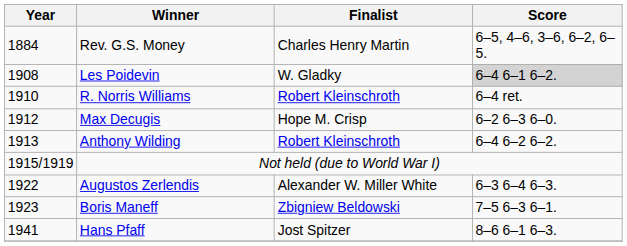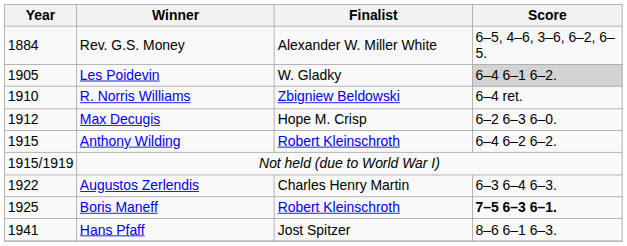Rev. G.S. Money | Finalist: Charles Henry Martin -> Alexander W. Miller White
Les Poidevin | Year: 1908 -> 1905
R. Norris Williams | Finalist: Robert Kleinschroth -> Zbigniew Beldowski
Anthony Wilding | Year: 1913 -> 1915
Augustos Zerlendis | Finalist: Alexander W. Miller White -> Charles Henry Martin
Boris Maneff | Year: 1923 -> 1925
Boris Maneff | Finalist: Zbigniew Beldowski -> Robert Kleinschroth
Boris Maneff | Score: normal -> bold
